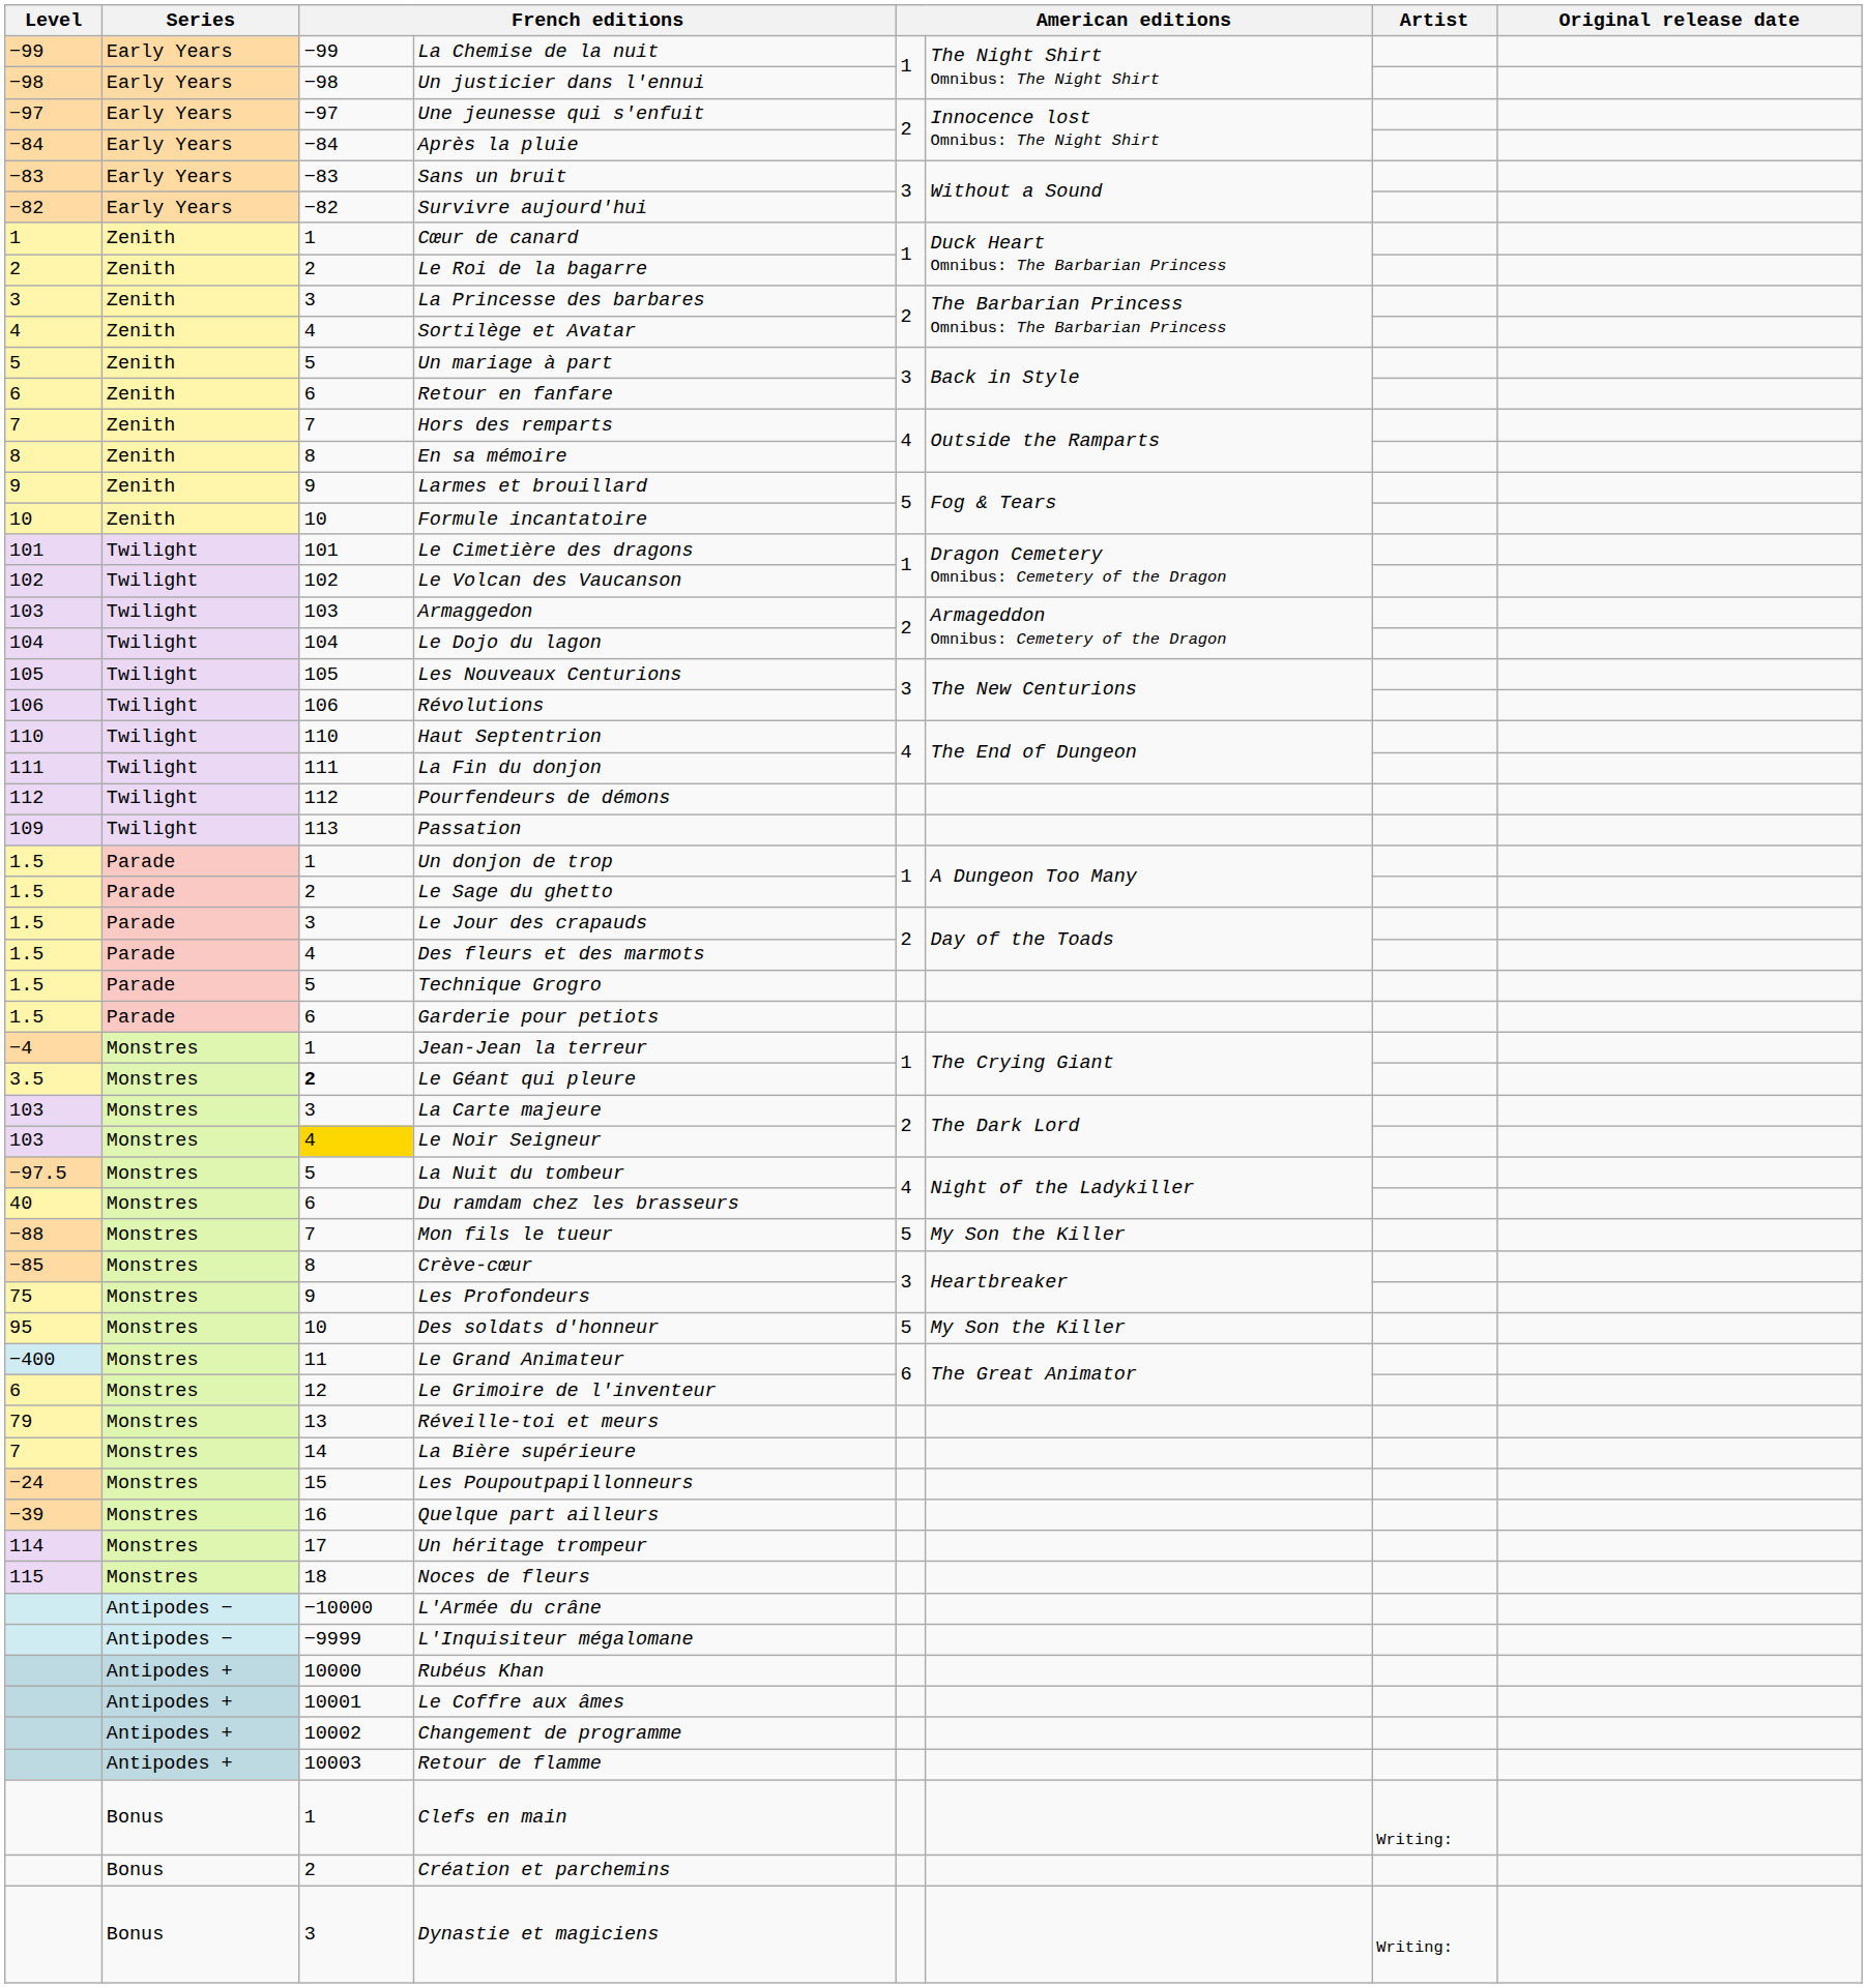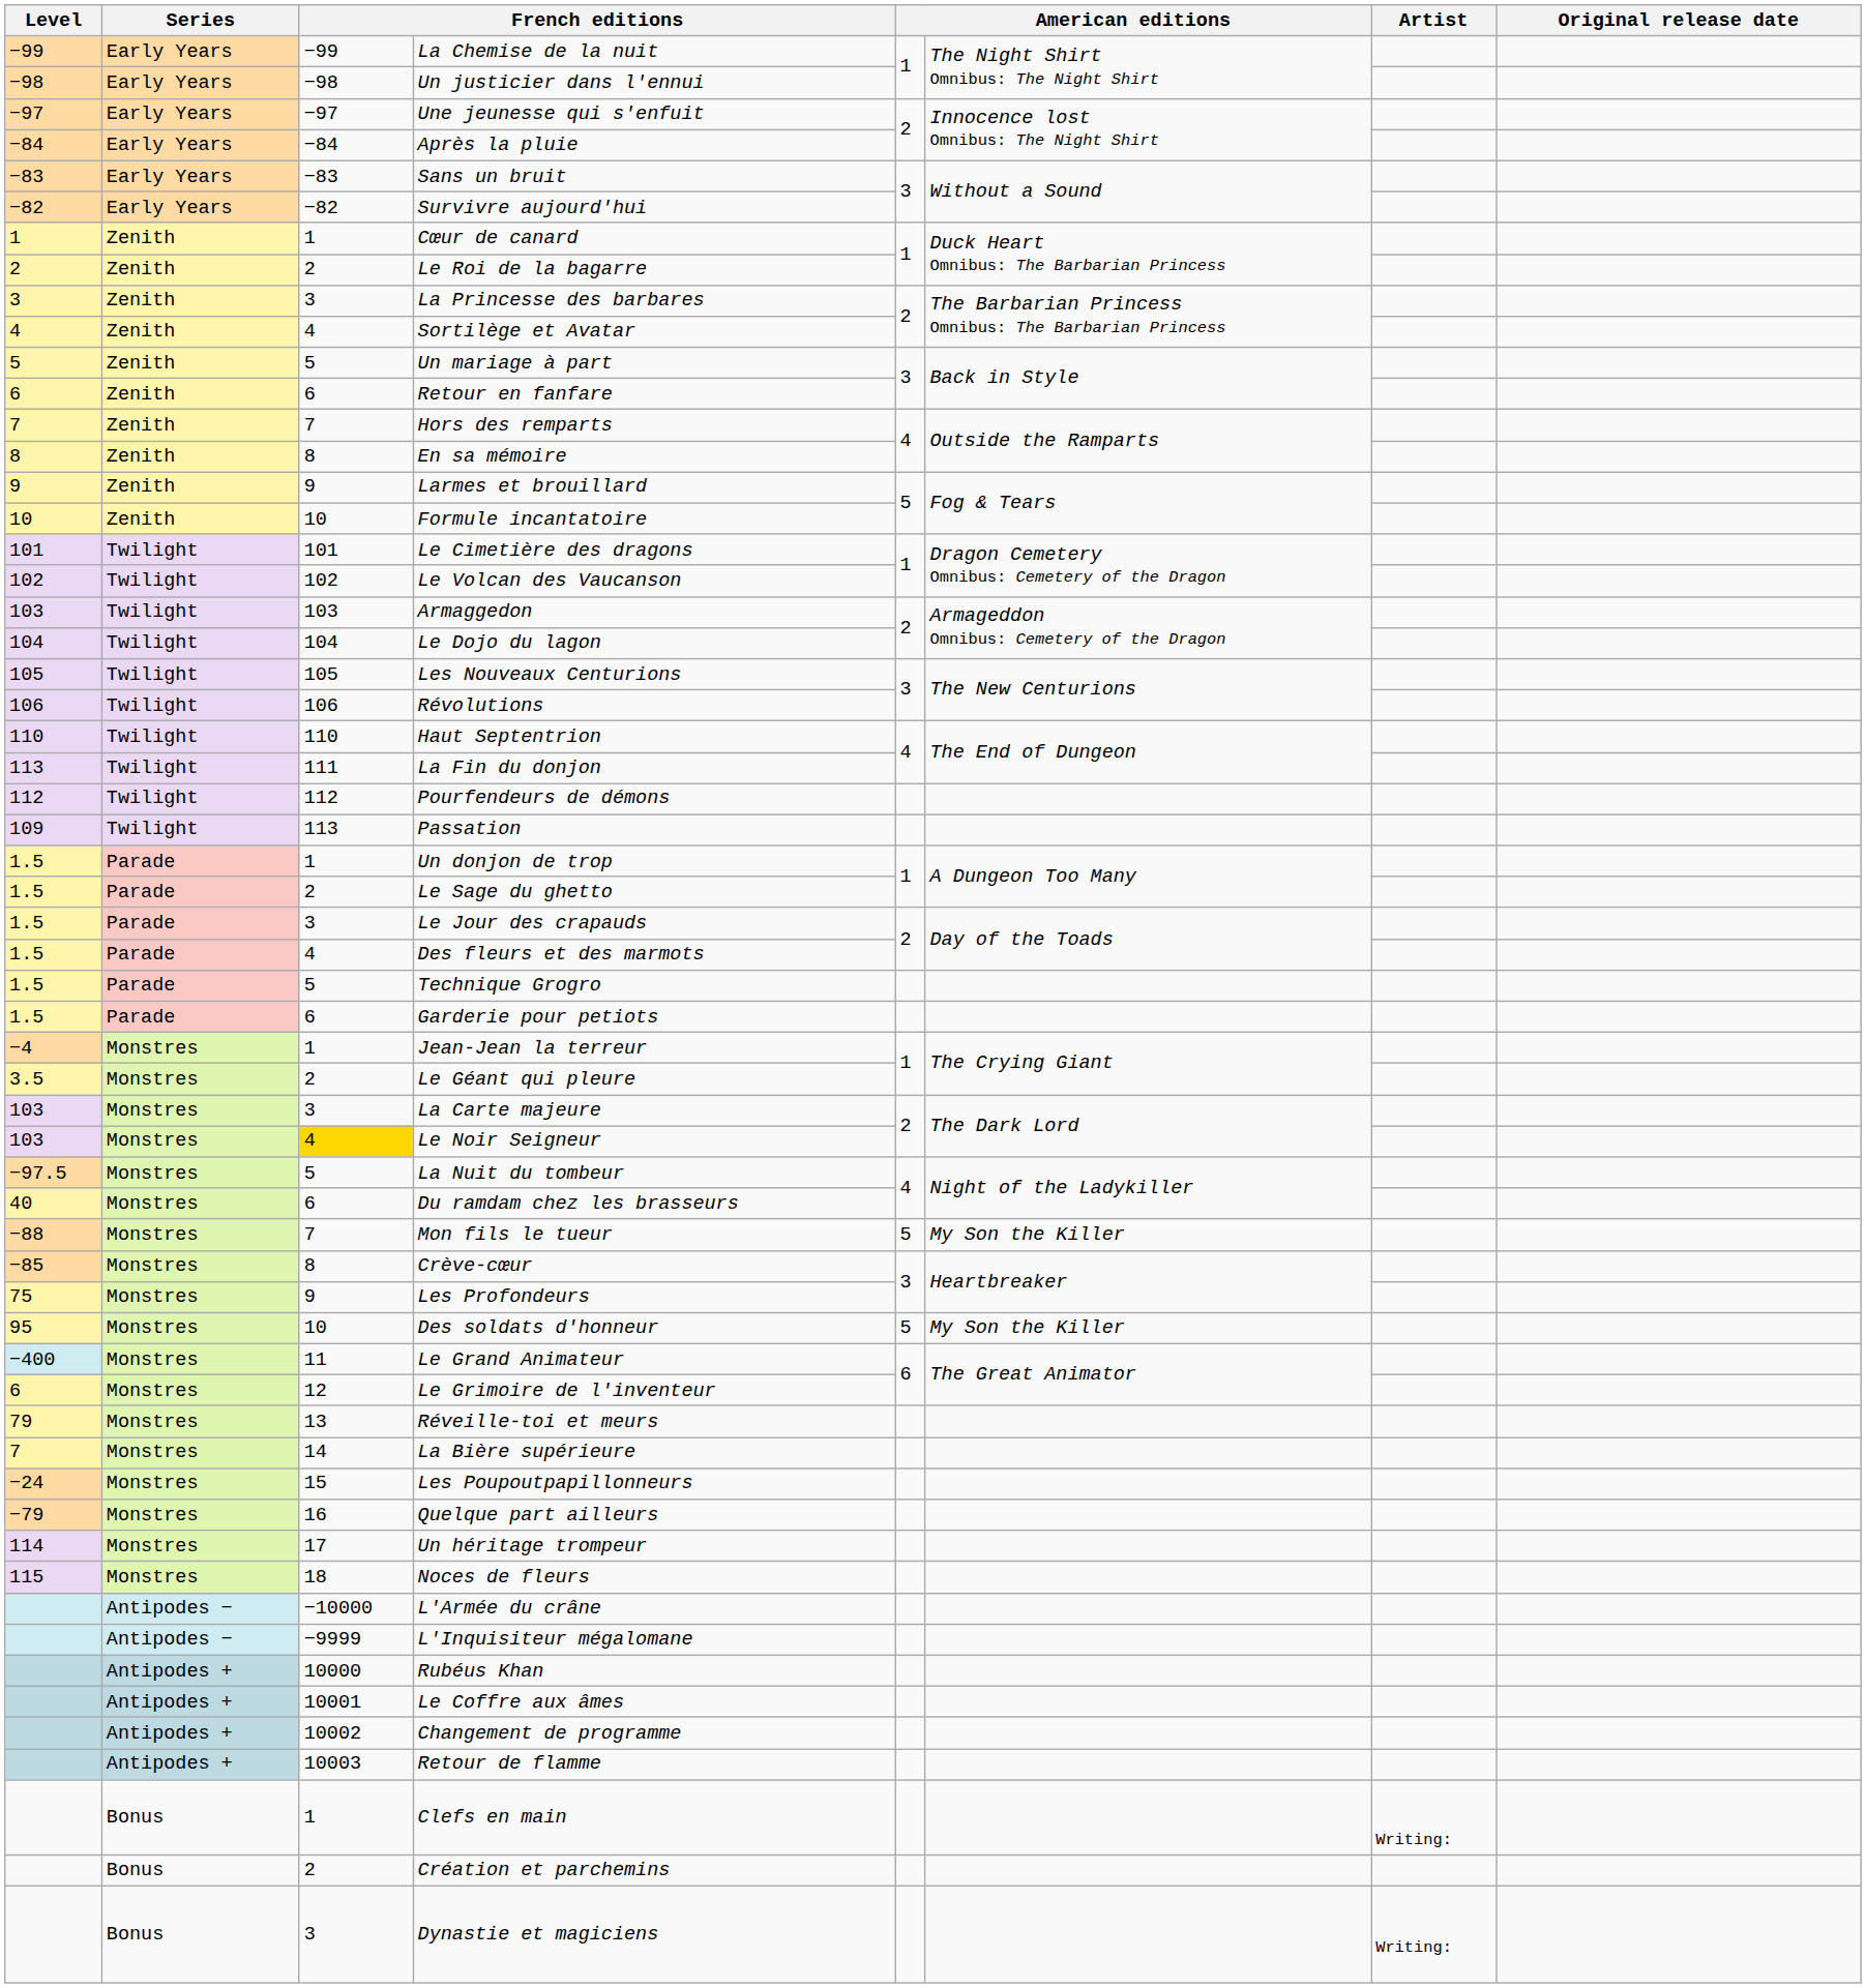La Fin du donjon | Level: 111 -> 113
Le Géant qui pleure | column 3: bold -> normal
Quelque part ailleurs | Level: −39 -> −79
